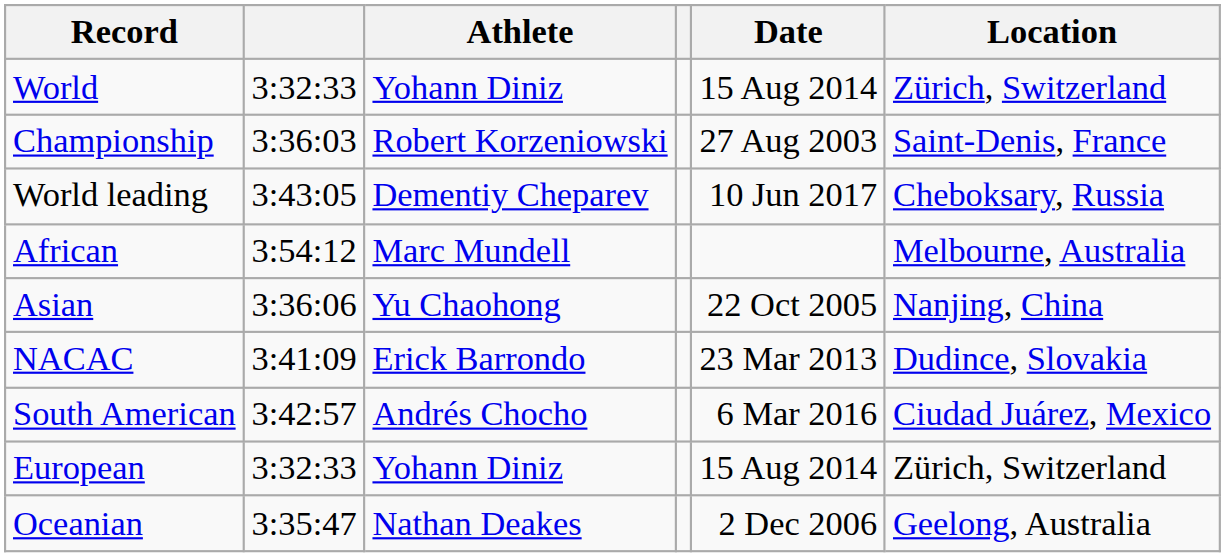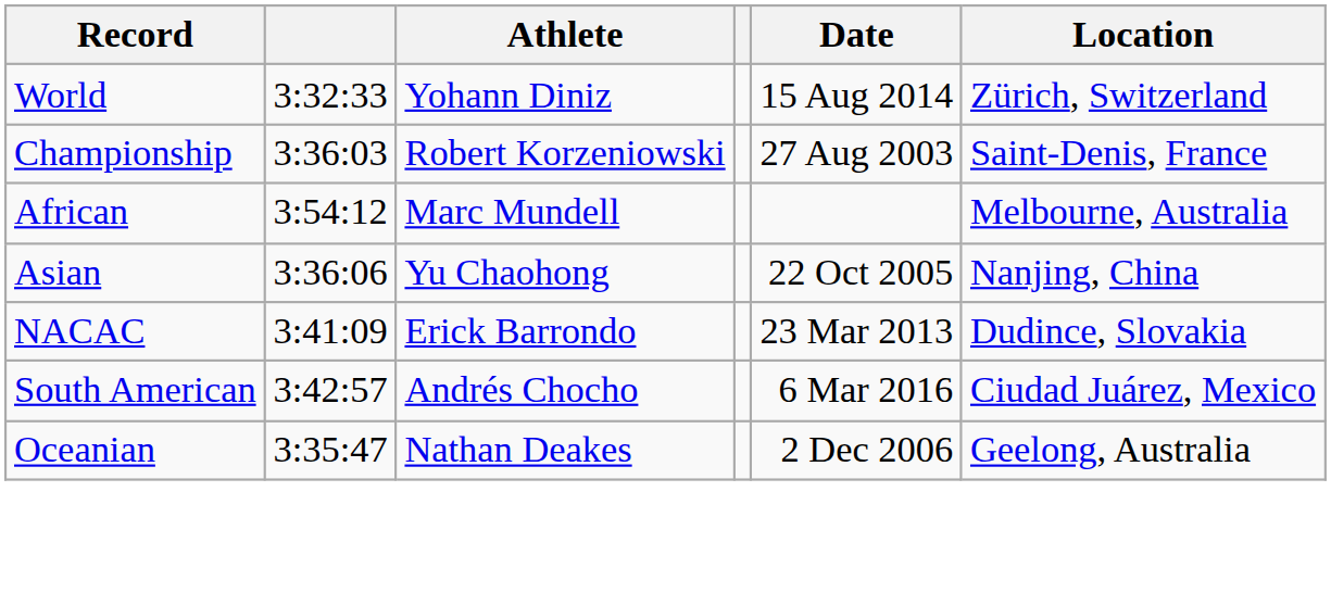- row: World leading | 3:43:05 | Dementiy Cheparev | 10 Jun 2017 | Cheboksary, Russia
- row: European | 3:32:33 | Yohann Diniz | 15 Aug 2014 | Zürich, Switzerland
